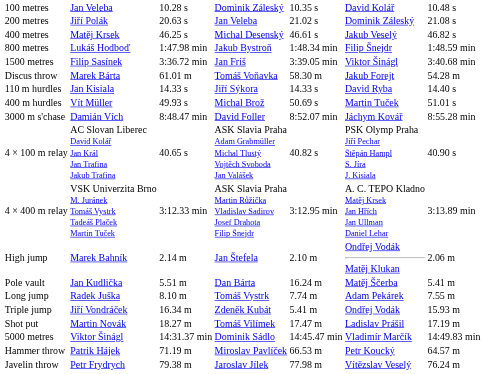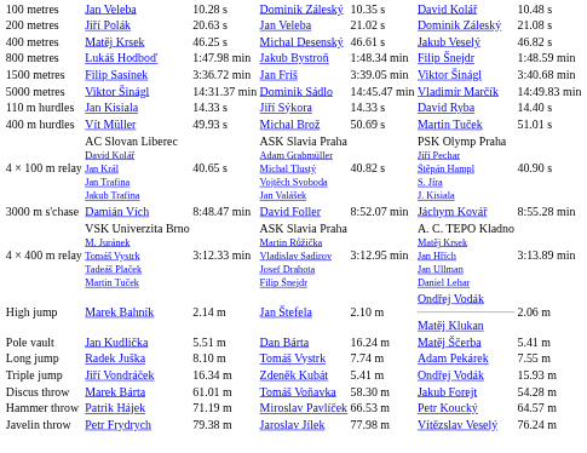rows swapped: 5000 metres <-> Discus throw
rows swapped: 3000 m s'chase <-> 4 × 100 m relay
- row: Shot put | Martin Novák | 18.27 m | Tomáš Vilímek | 17.47 m | Ladislav Prášil | 17.19 m
